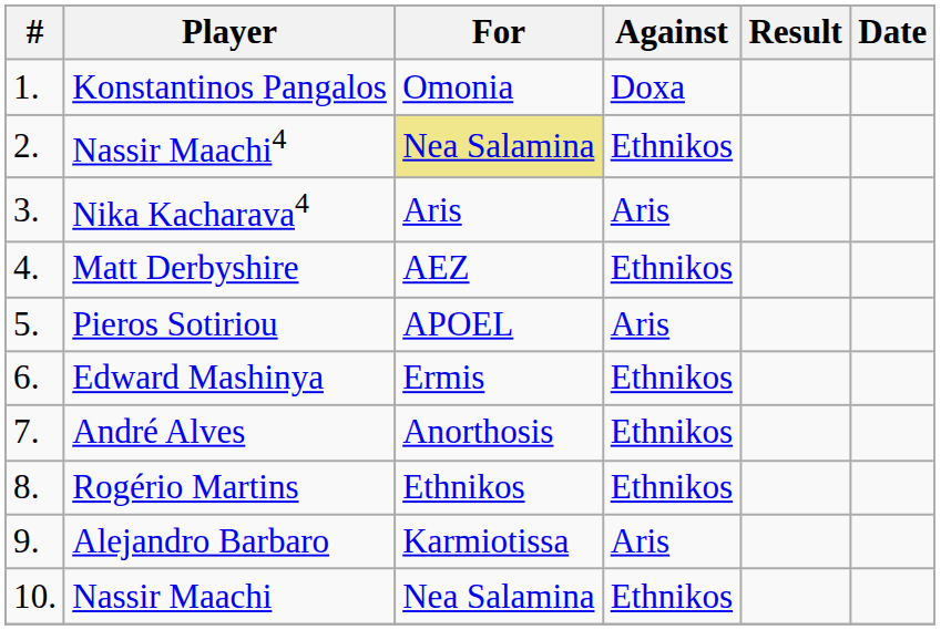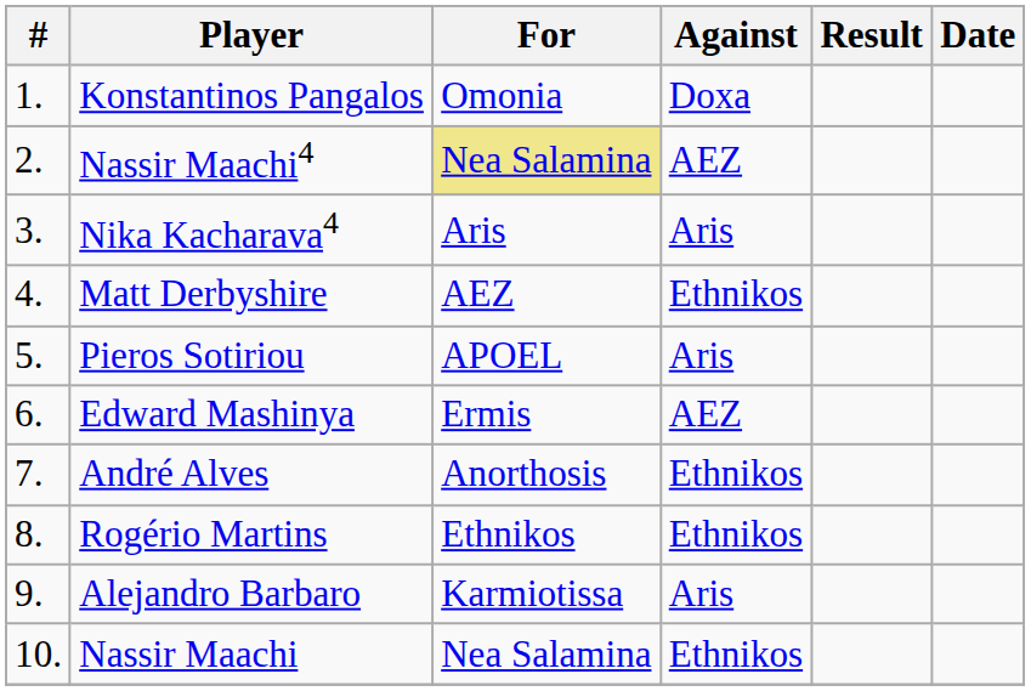Nassir Maachi4 | Against: Ethnikos -> AEZ
Edward Mashinya | Against: Ethnikos -> AEZ
